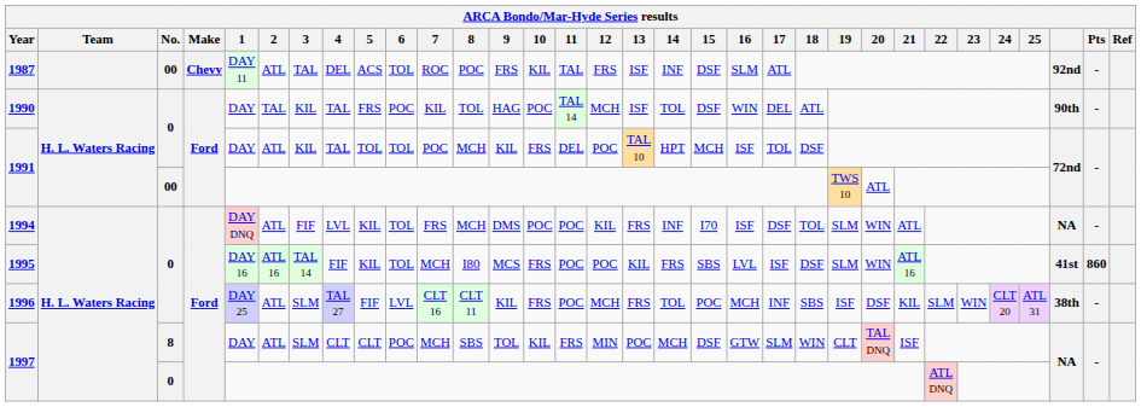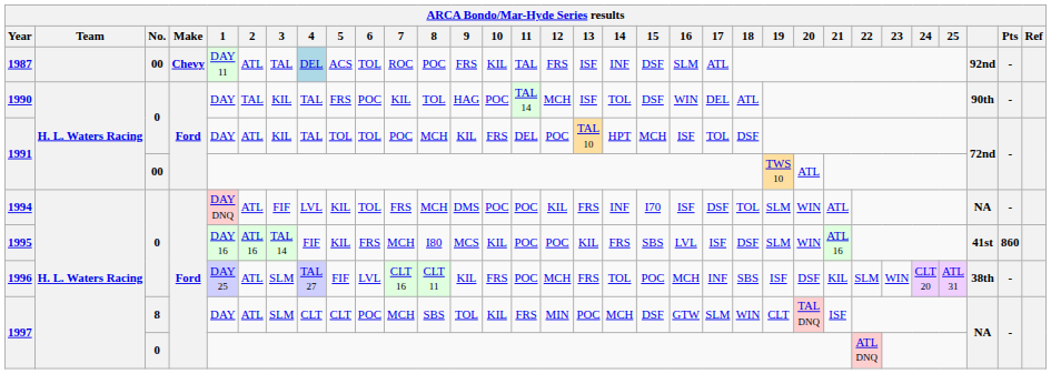1987 | 4: no background -> lightblue background
1995 | 6: TOL -> FRS
1995 | 10: FRS -> KIL
